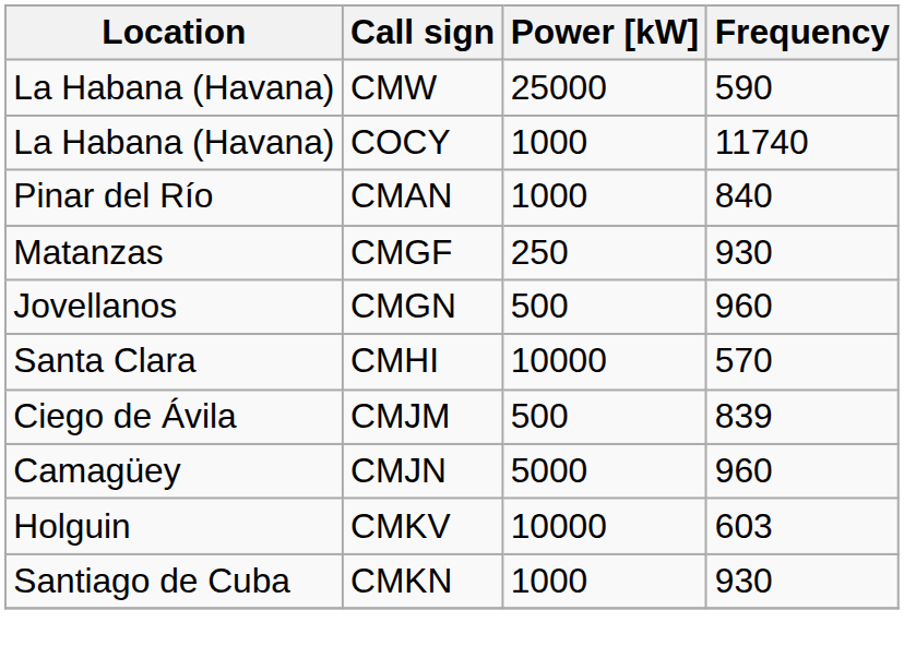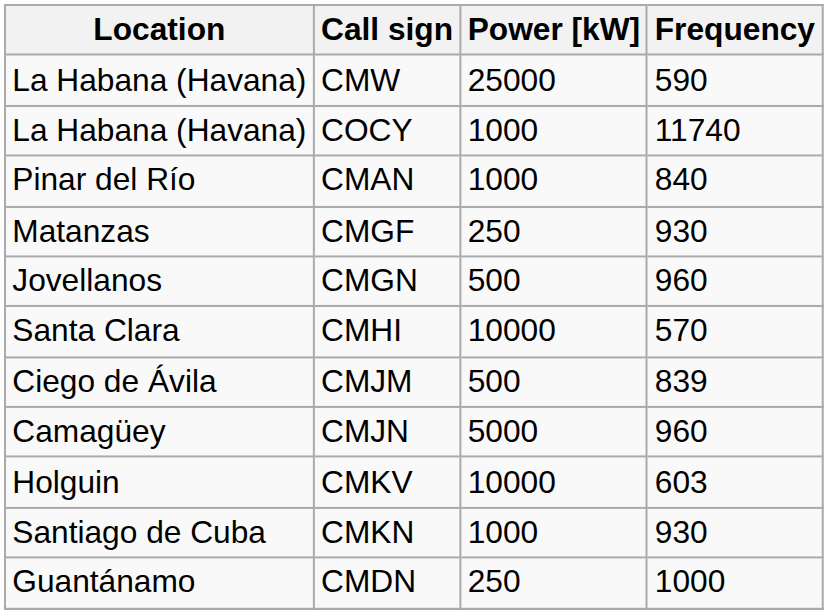+ row: Guantánamo | CMDN | 250 | 1000
